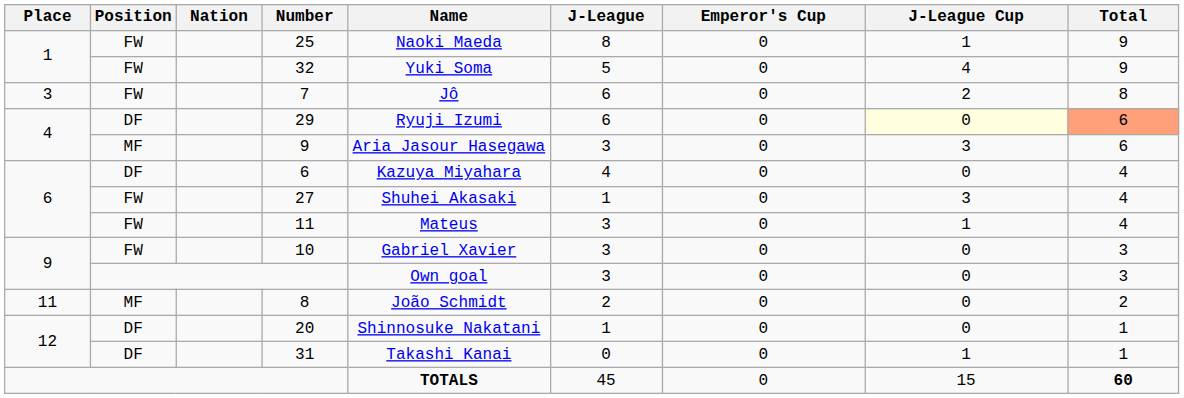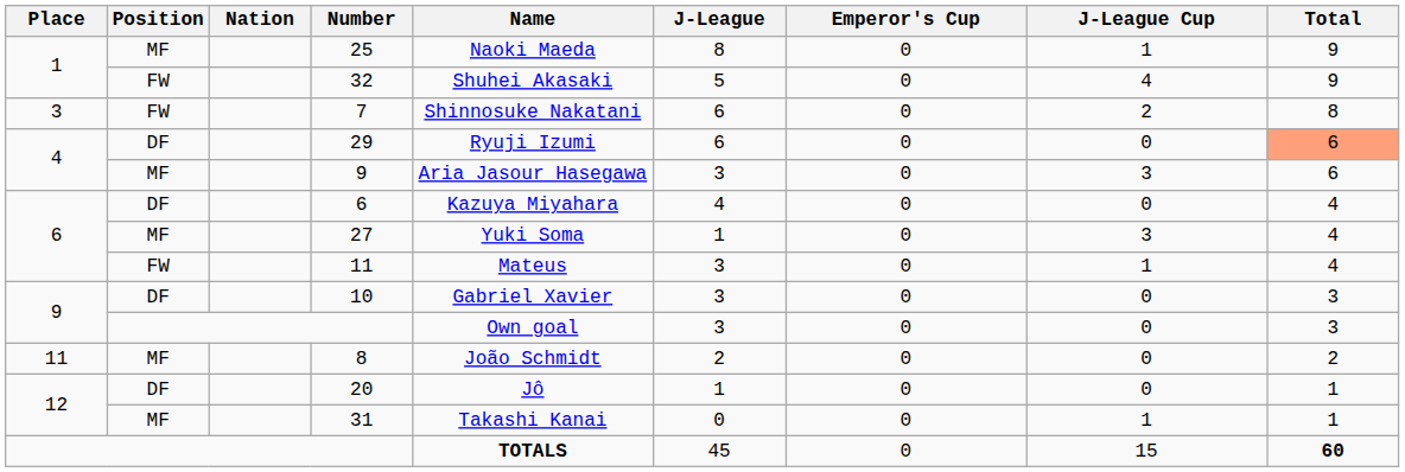25 | Position: FW -> MF
32 | Name: Yuki Soma -> Shuhei Akasaki
7 | Name: Jô -> Shinnosuke Nakatani
29 | J-League Cup: lightyellow background -> no background
27 | Position: FW -> MF
27 | Name: Shuhei Akasaki -> Yuki Soma
10 | Position: FW -> DF
20 | Name: Shinnosuke Nakatani -> Jô
31 | Position: DF -> MF
